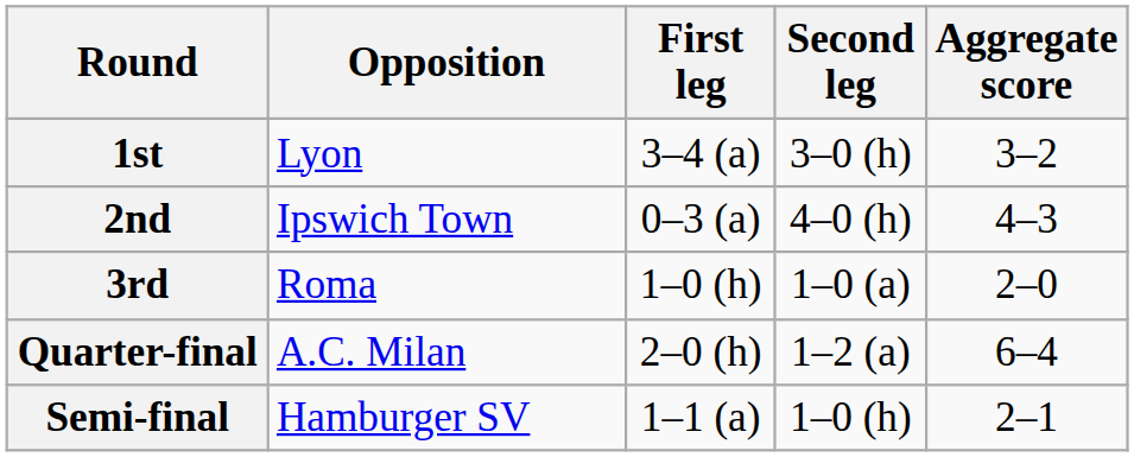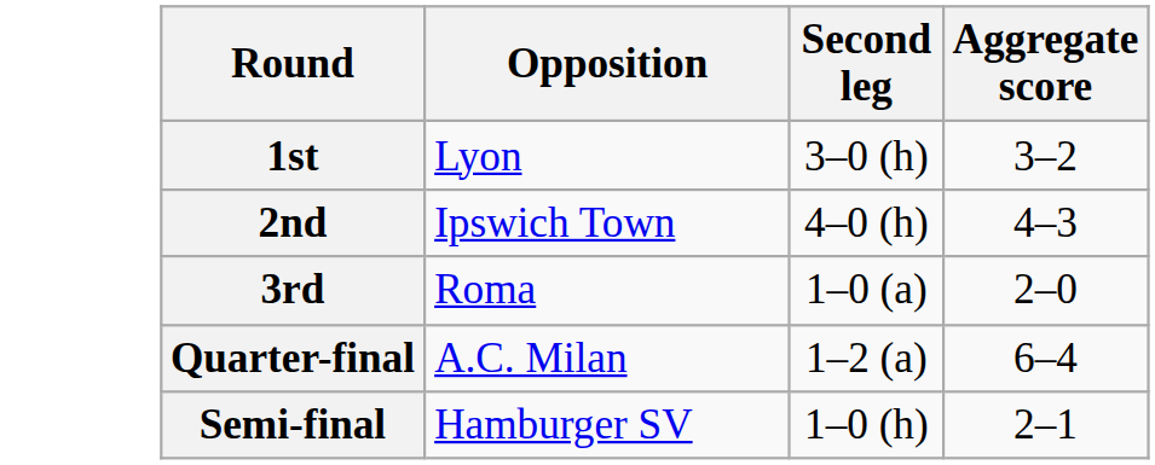- column: First leg | 3–4 (a) | 0–3 (a) | 1–0 (h) | 2–0 (h) | 1–1 (a)
